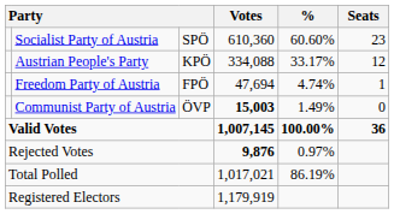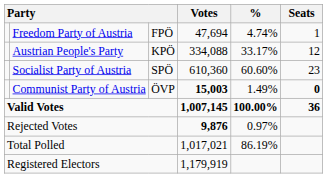rows swapped: Socialist Party of Austria <-> Freedom Party of Austria
Communist Party of Austria | Seats: normal -> bold
